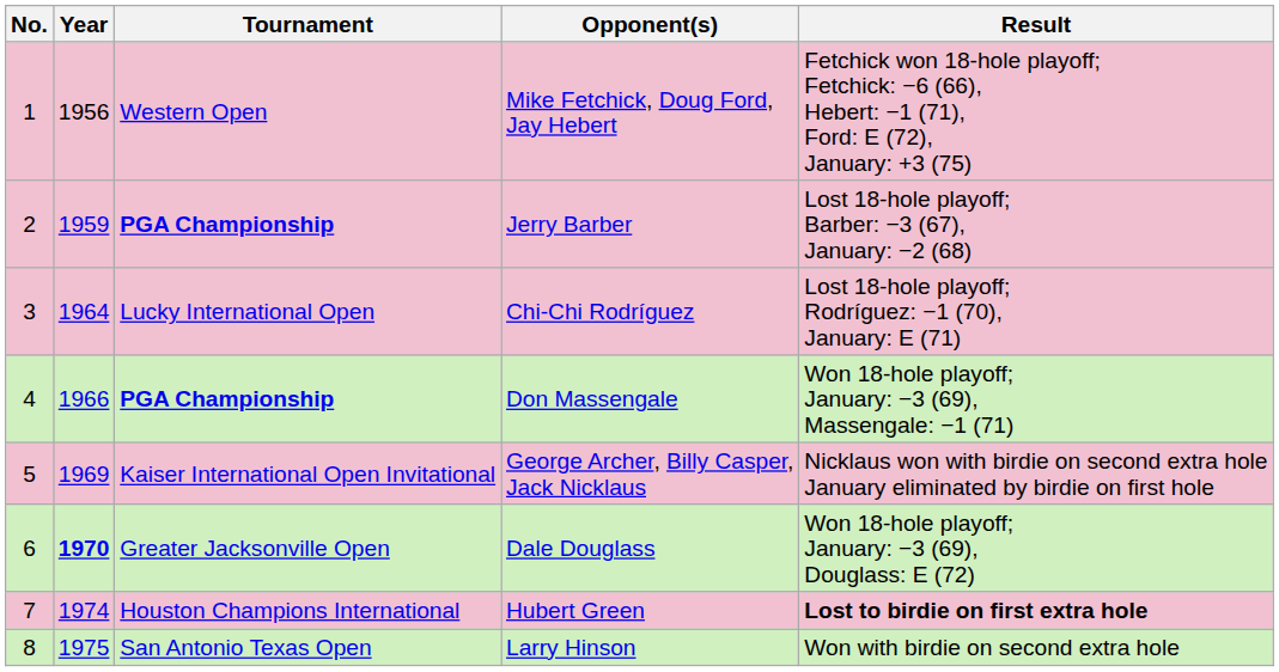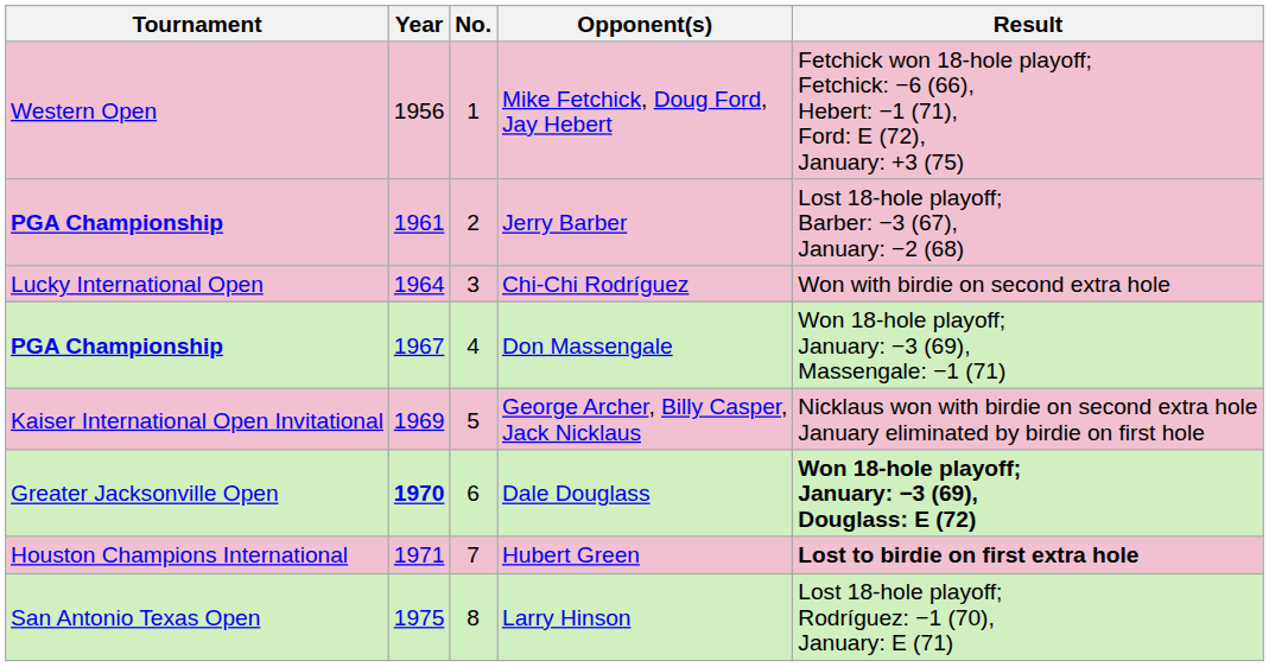columns swapped: No. <-> Tournament
Jerry Barber | Year: 1959 -> 1961
Chi-Chi Rodríguez | Result: Lost 18-hole playoff; Rodríguez: −1 (70), January: E (71) -> Won with birdie on second extra hole
Don Massengale | Year: 1966 -> 1967
Dale Douglass | Result: normal -> bold
Hubert Green | Year: 1974 -> 1971
Larry Hinson | Result: Won with birdie on second extra hole -> Lost 18-hole playoff; Rodríguez: −1 (70), January: E (71)
